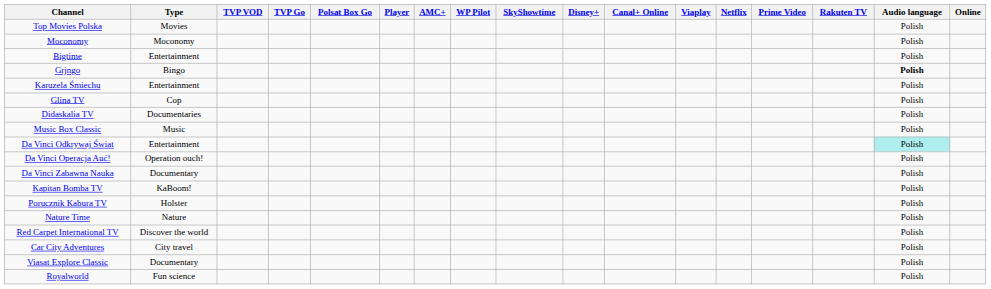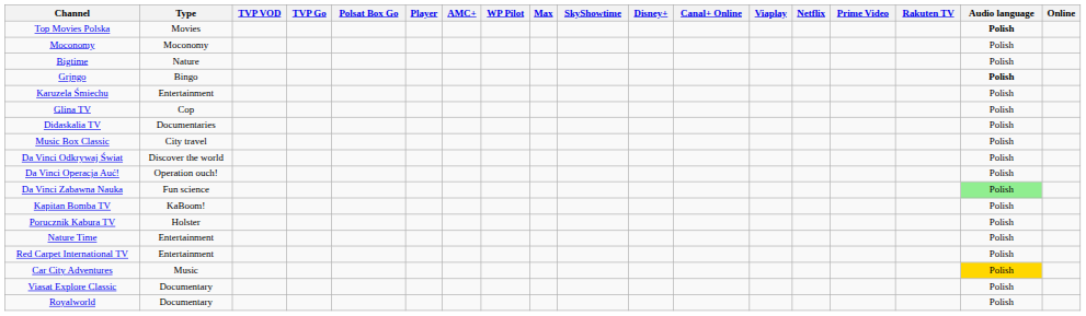+ column: Max
Top Movies Polska | Audio language: normal -> bold
Bigtime | Type: Entertainment -> Nature
Music Box Classic | Type: Music -> City travel
Da Vinci Odkrywaj Świat | Type: Entertainment -> Discover the world
Da Vinci Odkrywaj Świat | Audio language: paleturquoise background -> no background
Da Vinci Zabawna Nauka | Type: Documentary -> Fun science
Da Vinci Zabawna Nauka | Audio language: no background -> lightgreen background
Nature Time | Type: Nature -> Entertainment
Red Carpet International TV | Type: Discover the world -> Entertainment
Car City Adventures | Type: City travel -> Music
Car City Adventures | Audio language: no background -> gold background
Royalworld | Type: Fun science -> Documentary
